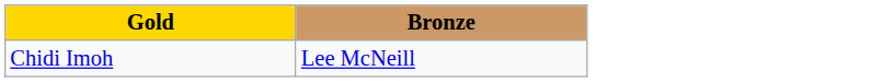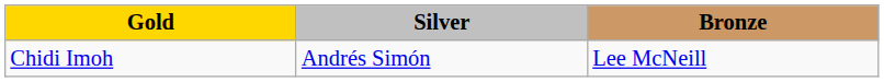+ column: Silver | Andrés Simón
